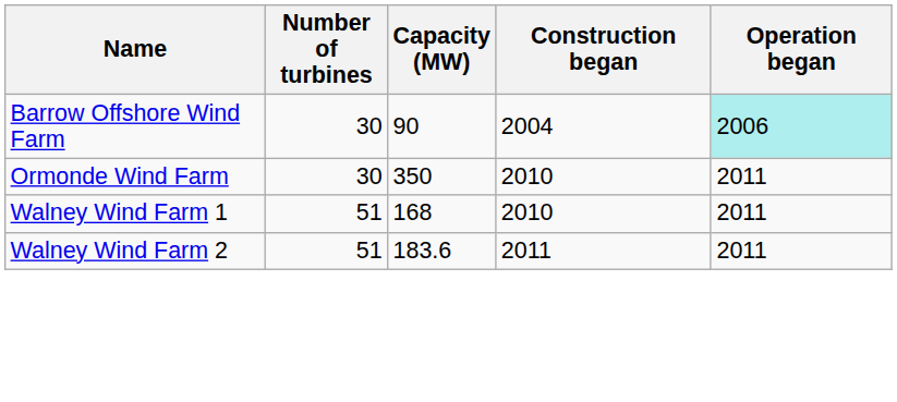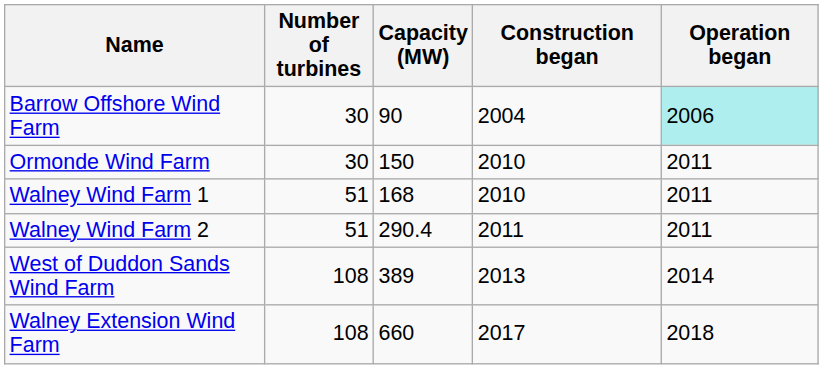Ormonde Wind Farm | Capacity (MW): 350 -> 150
Walney Wind Farm 2 | Capacity (MW): 183.6 -> 290.4
+ row: West of Duddon Sands Wind Farm | 108 | 389 | 2013 | 2014
+ row: Walney Extension Wind Farm | 108 | 660 | 2017 | 2018
